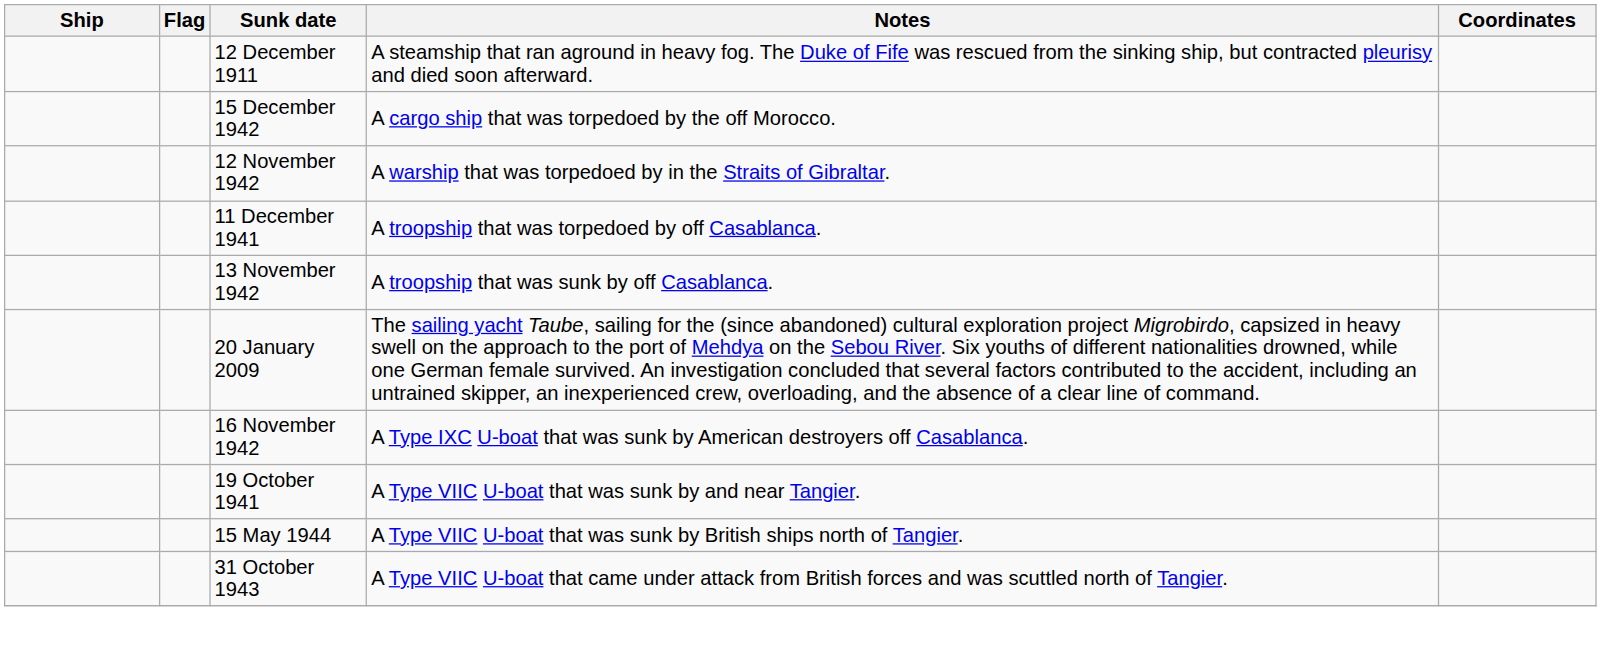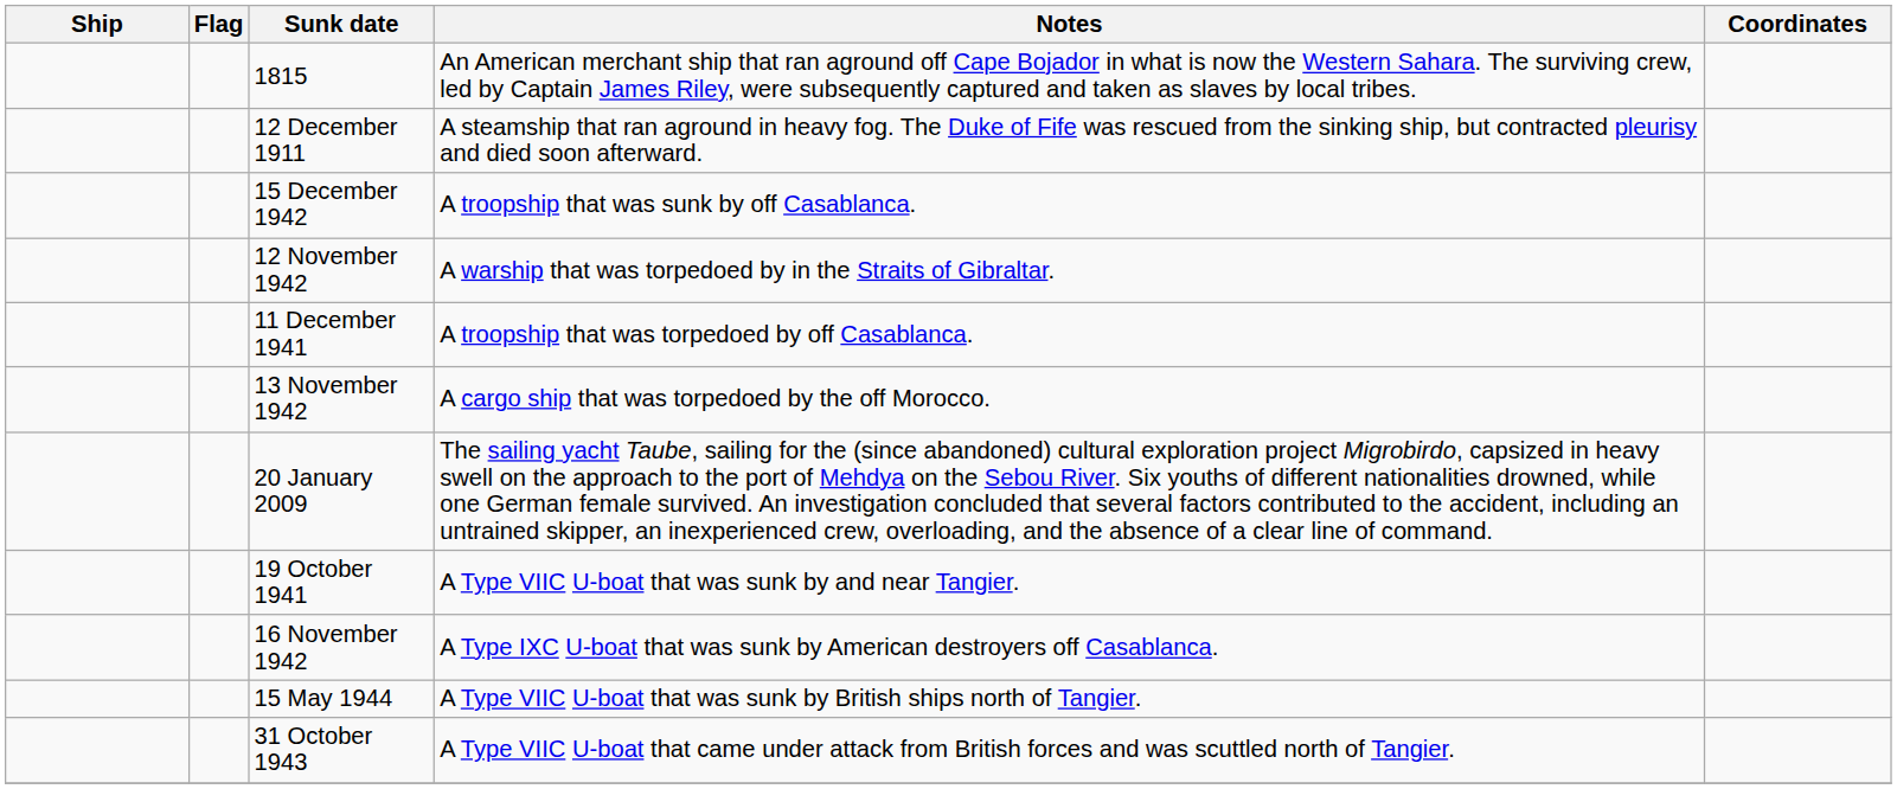+ row: 1815 | An American merchant ship that ran aground off Cape Bojador in what is now the Western Sahara. The surviving crew, led by Captain James Riley, were subsequently captured and taken as slaves by local tribes.
15 December 1942 | Notes: A cargo ship that was torpedoed by the off Morocco. -> A troopship that was sunk by off Casablanca.
13 November 1942 | Notes: A troopship that was sunk by off Casablanca. -> A cargo ship that was torpedoed by the off Morocco.
rows swapped: 16 November 1942 <-> 19 October 1941
